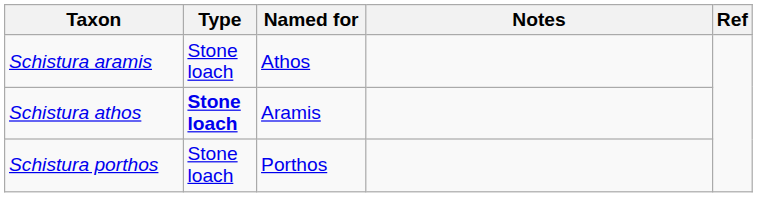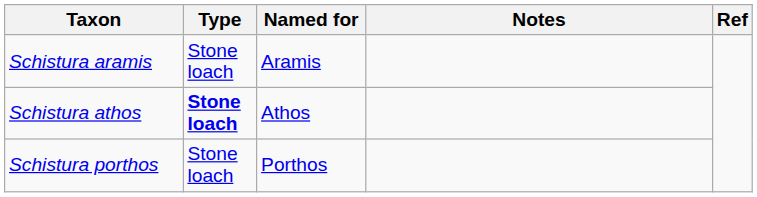Schistura aramis | Named for: Athos -> Aramis
Schistura athos | Named for: Aramis -> Athos
